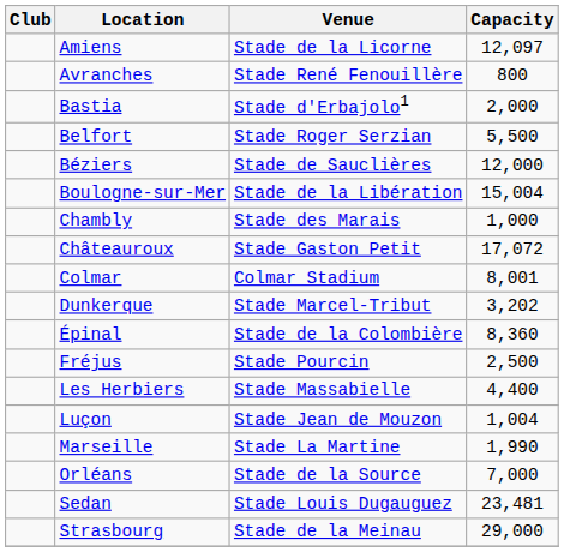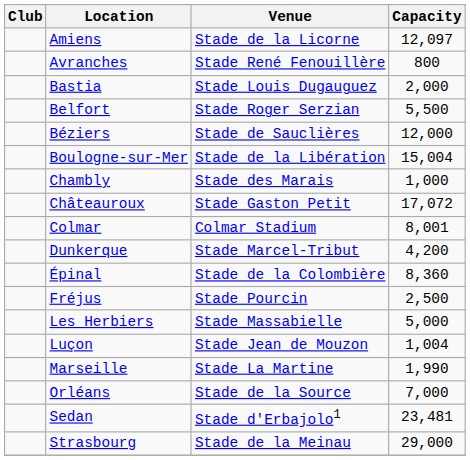Bastia | Venue: Stade d'Erbajolo1 -> Stade Louis Dugauguez
Dunkerque | Capacity: 3,202 -> 4,200
Les Herbiers | Capacity: 4,400 -> 5,000
Sedan | Venue: Stade Louis Dugauguez -> Stade d'Erbajolo1
